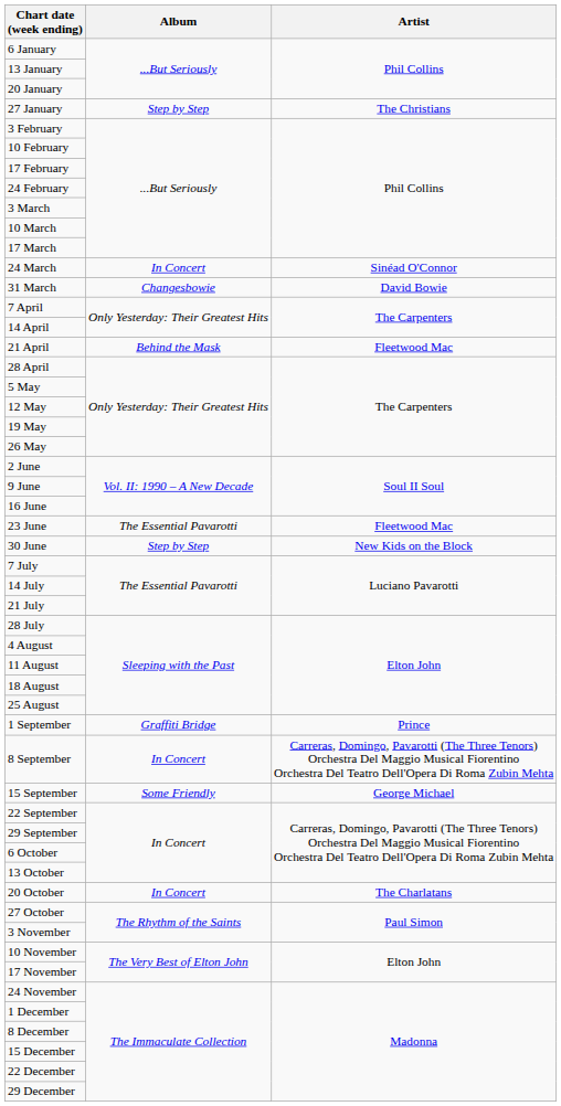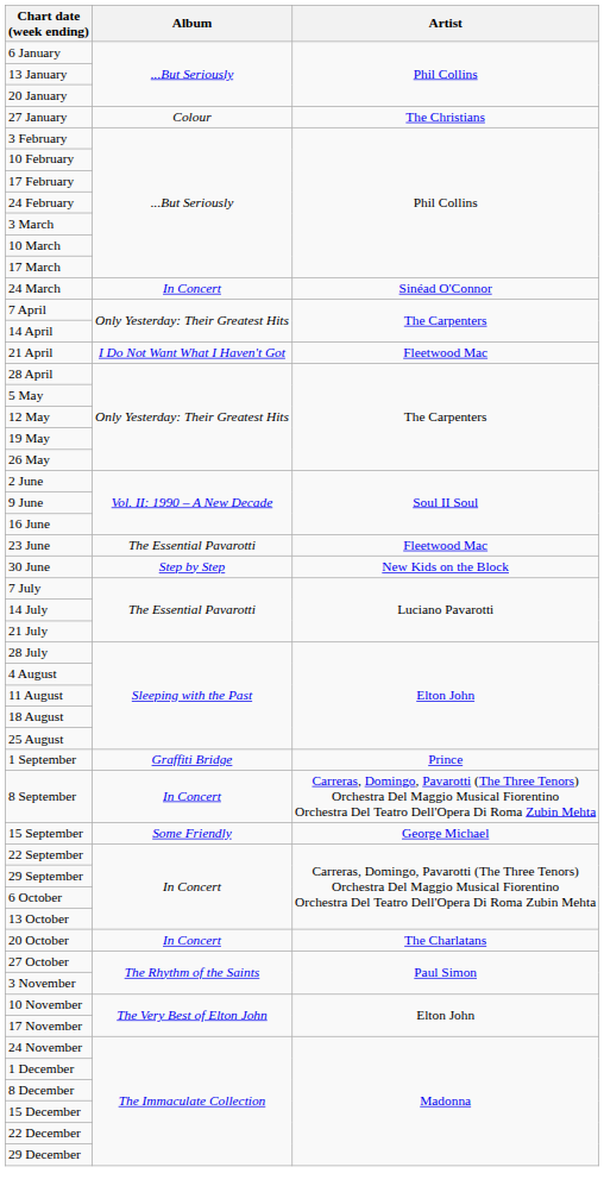27 January | Album: Step by Step -> Colour
- row: 31 March | Changesbowie | David Bowie
21 April | Album: Behind the Mask -> I Do Not Want What I Haven't Got
